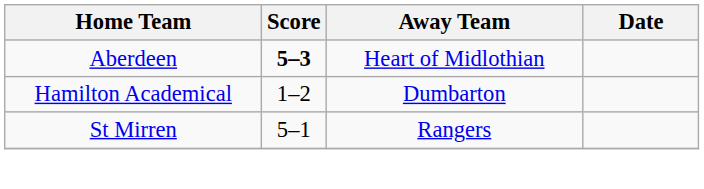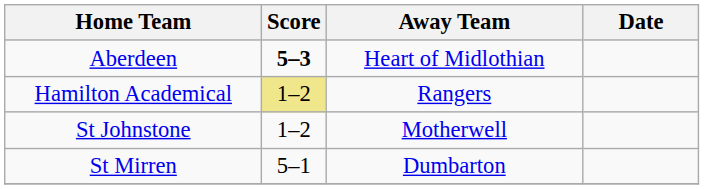Hamilton Academical | Score: no background -> khaki background
Hamilton Academical | Away Team: Dumbarton -> Rangers
+ row: St Johnstone | 1–2 | Motherwell
St Mirren | Away Team: Rangers -> Dumbarton
